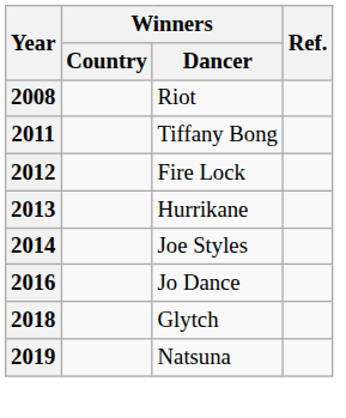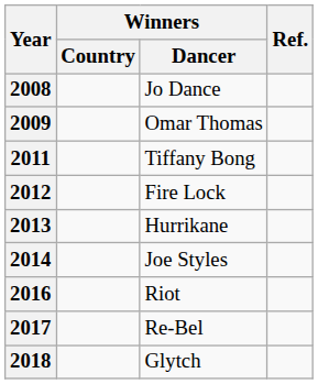2008 | Winners / Dancer: Riot -> Jo Dance
+ row: 2009 | Omar Thomas
2016 | Winners / Dancer: Jo Dance -> Riot
+ row: 2017 | Re-Bel
- row: 2019 | Natsuna
